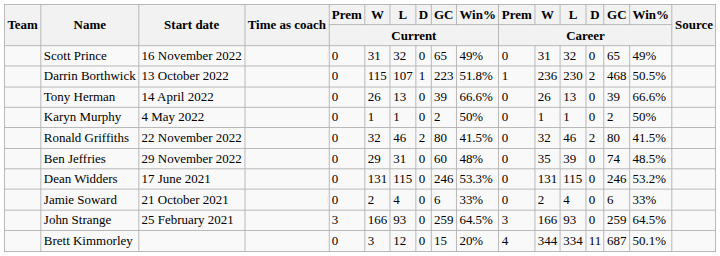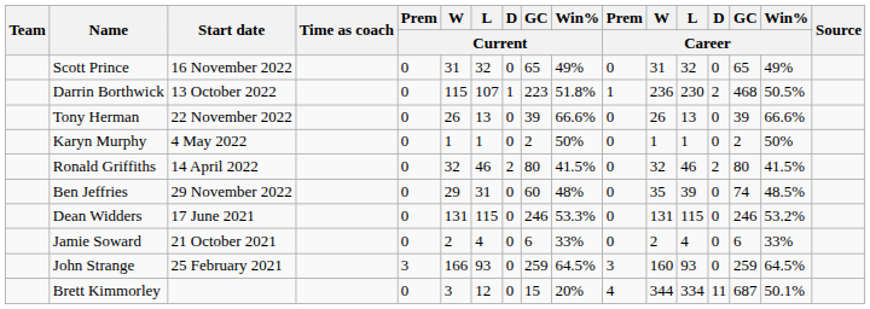Tony Herman | Start date: 14 April 2022 -> 22 November 2022
Ronald Griffiths | Start date: 22 November 2022 -> 14 April 2022
John Strange | W / Career: 166 -> 160
